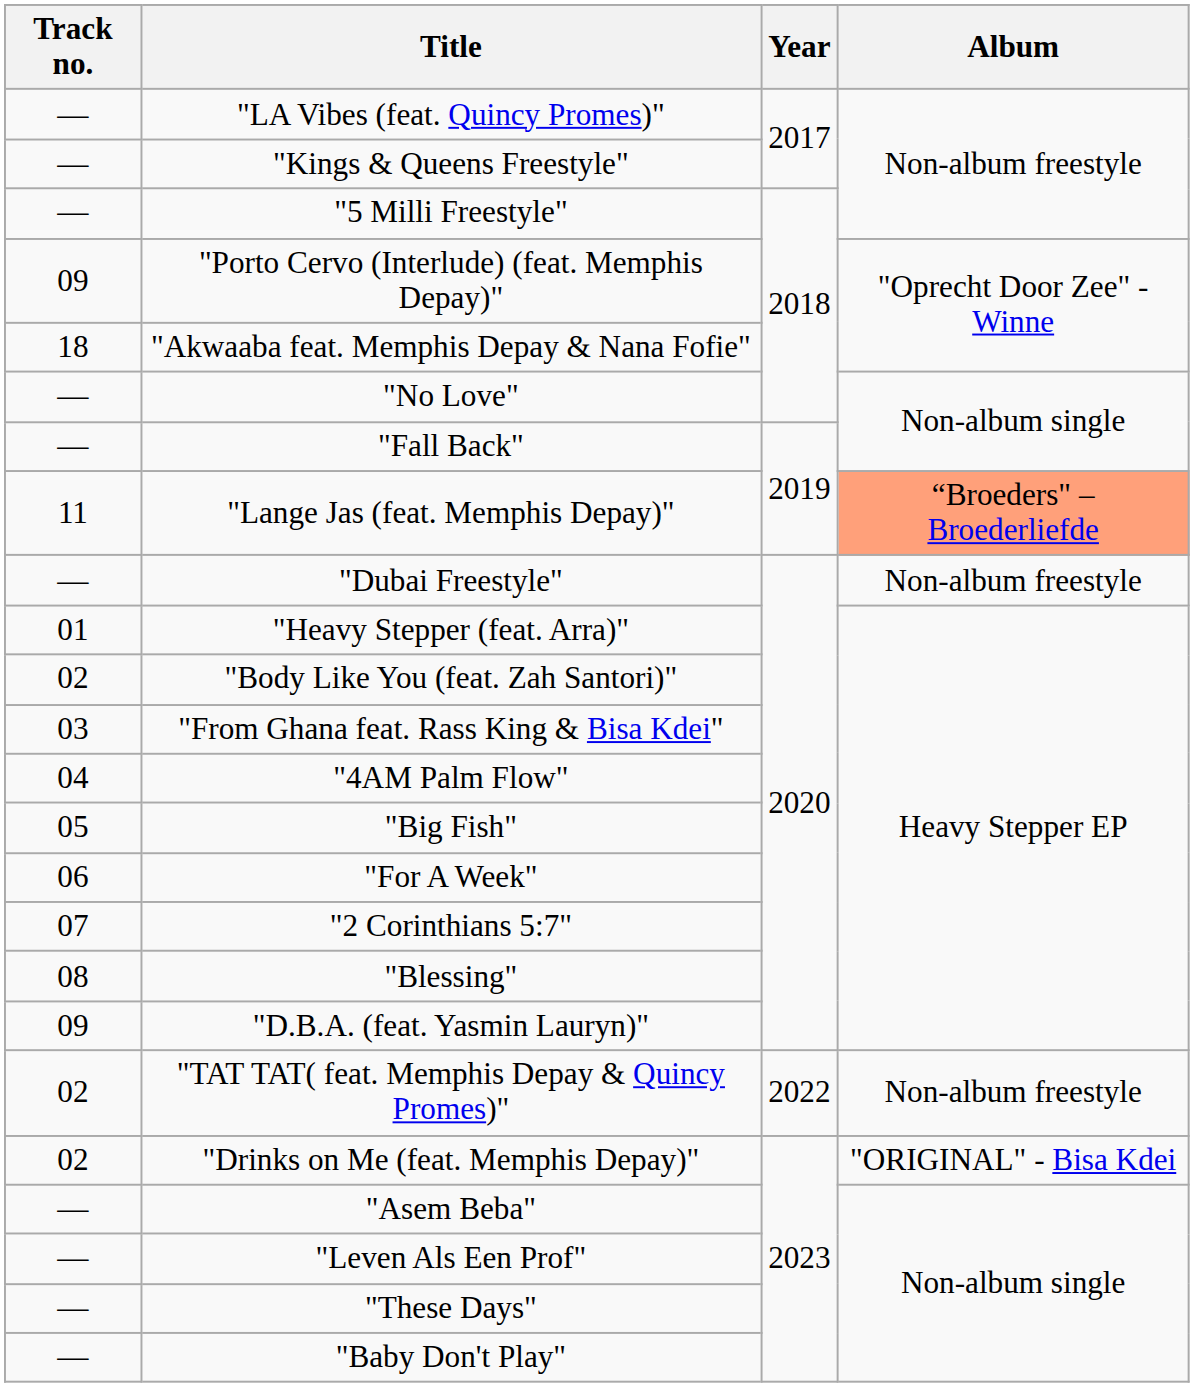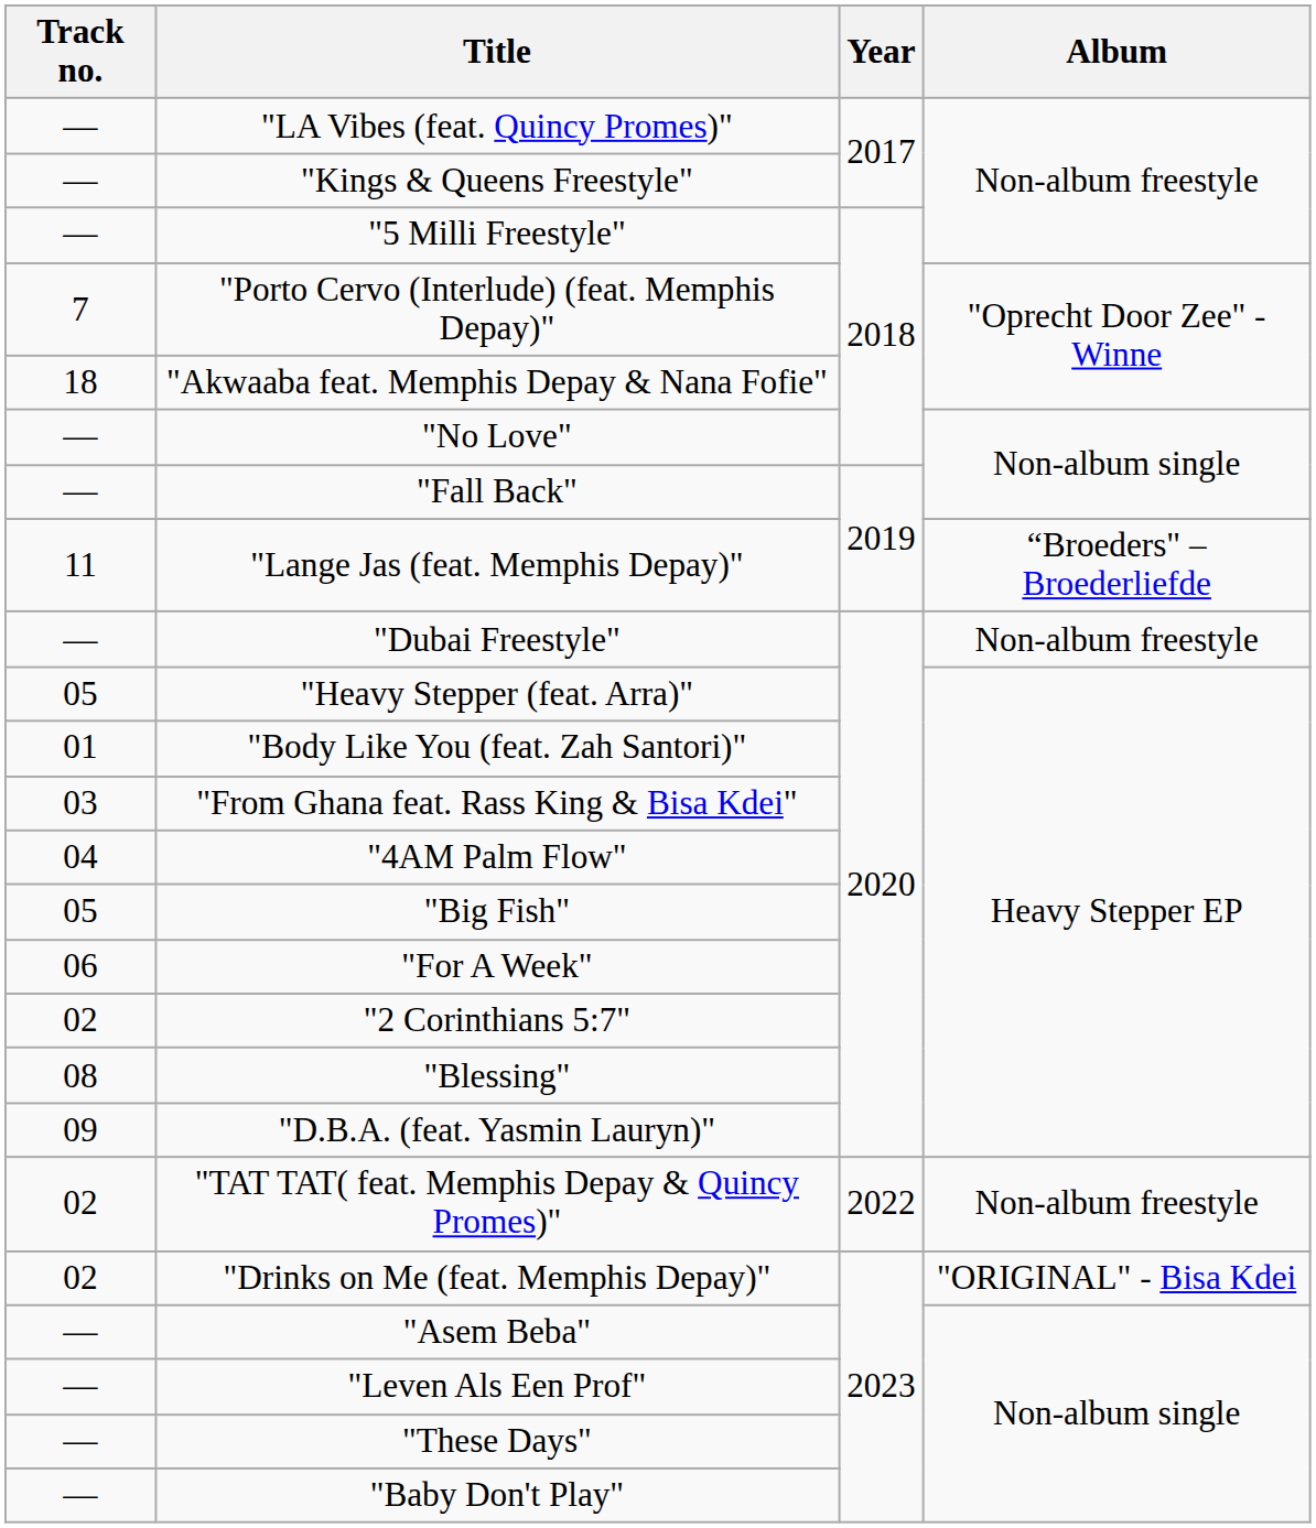"Porto Cervo (Interlude) (feat. Memphis Depay)" | Track no.: 09 -> 7
"Lange Jas (feat. Memphis Depay)" | Album: lightsalmon background -> no background
"Heavy Stepper (feat. Arra)" | Track no.: 01 -> 05
"Body Like You (feat. Zah Santori)" | Track no.: 02 -> 01
"2 Corinthians 5:7" | Track no.: 07 -> 02
